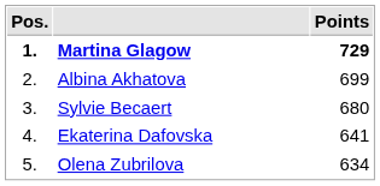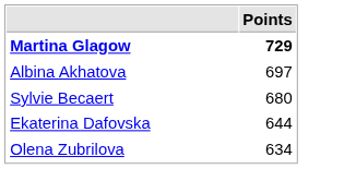- column: Pos. | 1. | 2. | 3. | 4. | 5.
Albina Akhatova | Points: 699 -> 697
Ekaterina Dafovska | Points: 641 -> 644
